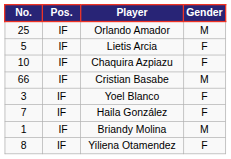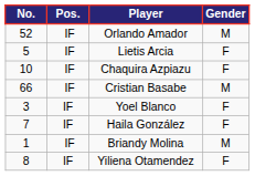Orlando Amador | No.: 25 -> 52
